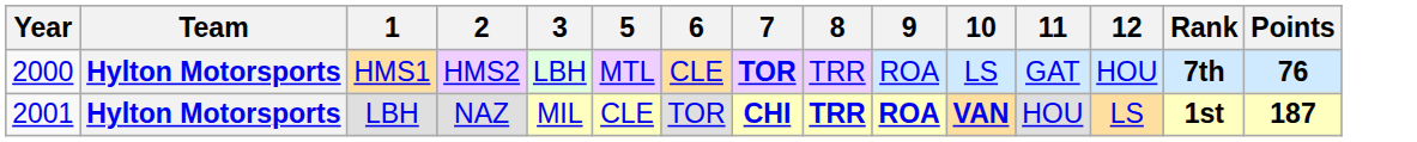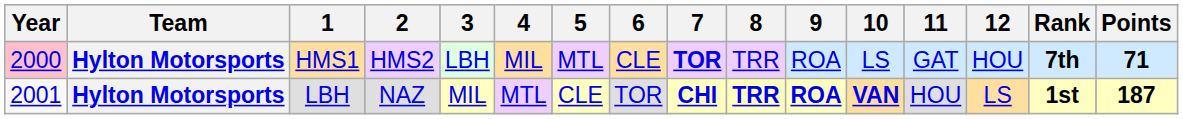+ column: 4 | MIL | MTL
HMS1 | Year: no background -> pink background
HMS1 | Points: 76 -> 71
